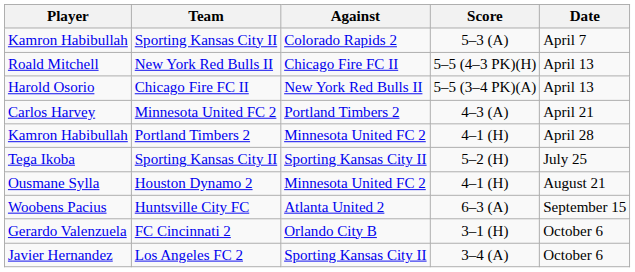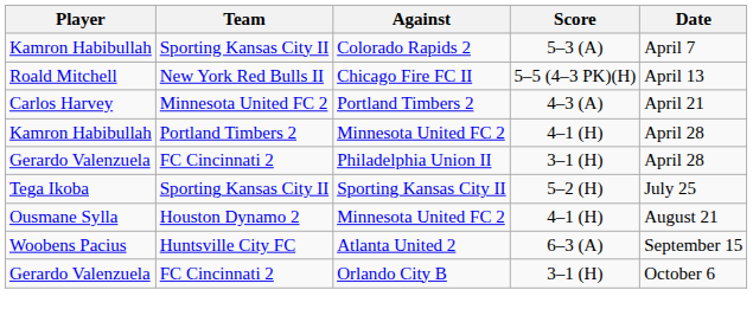- row: Harold Osorio | Chicago Fire FC II | New York Red Bulls II | 5–5 (3–4 PK)(A) | April 13
+ row: Gerardo Valenzuela | FC Cincinnati 2 | Philadelphia Union II | 3–1 (H) | April 28
- row: Javier Hernandez | Los Angeles FC 2 | Sporting Kansas City II | 3–4 (A) | October 6
